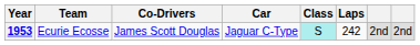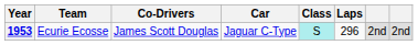1953 | Laps: 242 -> 296
